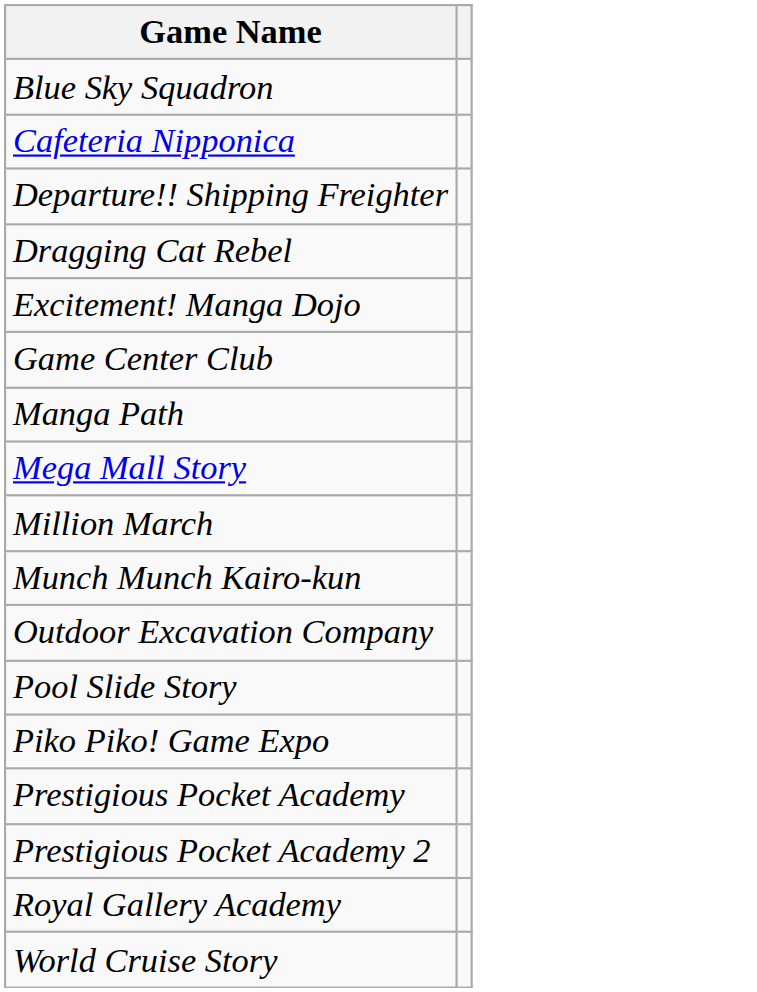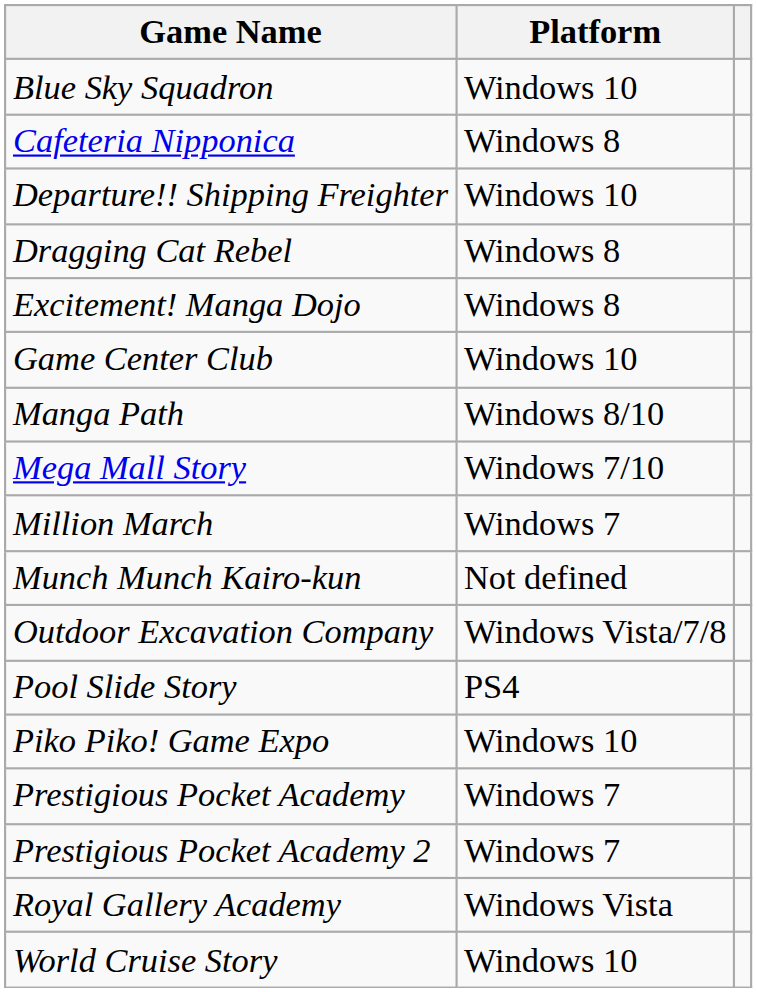+ column: Platform | Windows 10 | Windows 8 | Windows 10 | Windows 8 | Windows 8 | Windows 10 | Windows 8/10 | Windows 7/10 | Windows 7 | Not defined | Windows Vista/7/8 | PS4 | Windows 10 | Windows 7 | Windows 7 | Windows Vista | Windows 10
